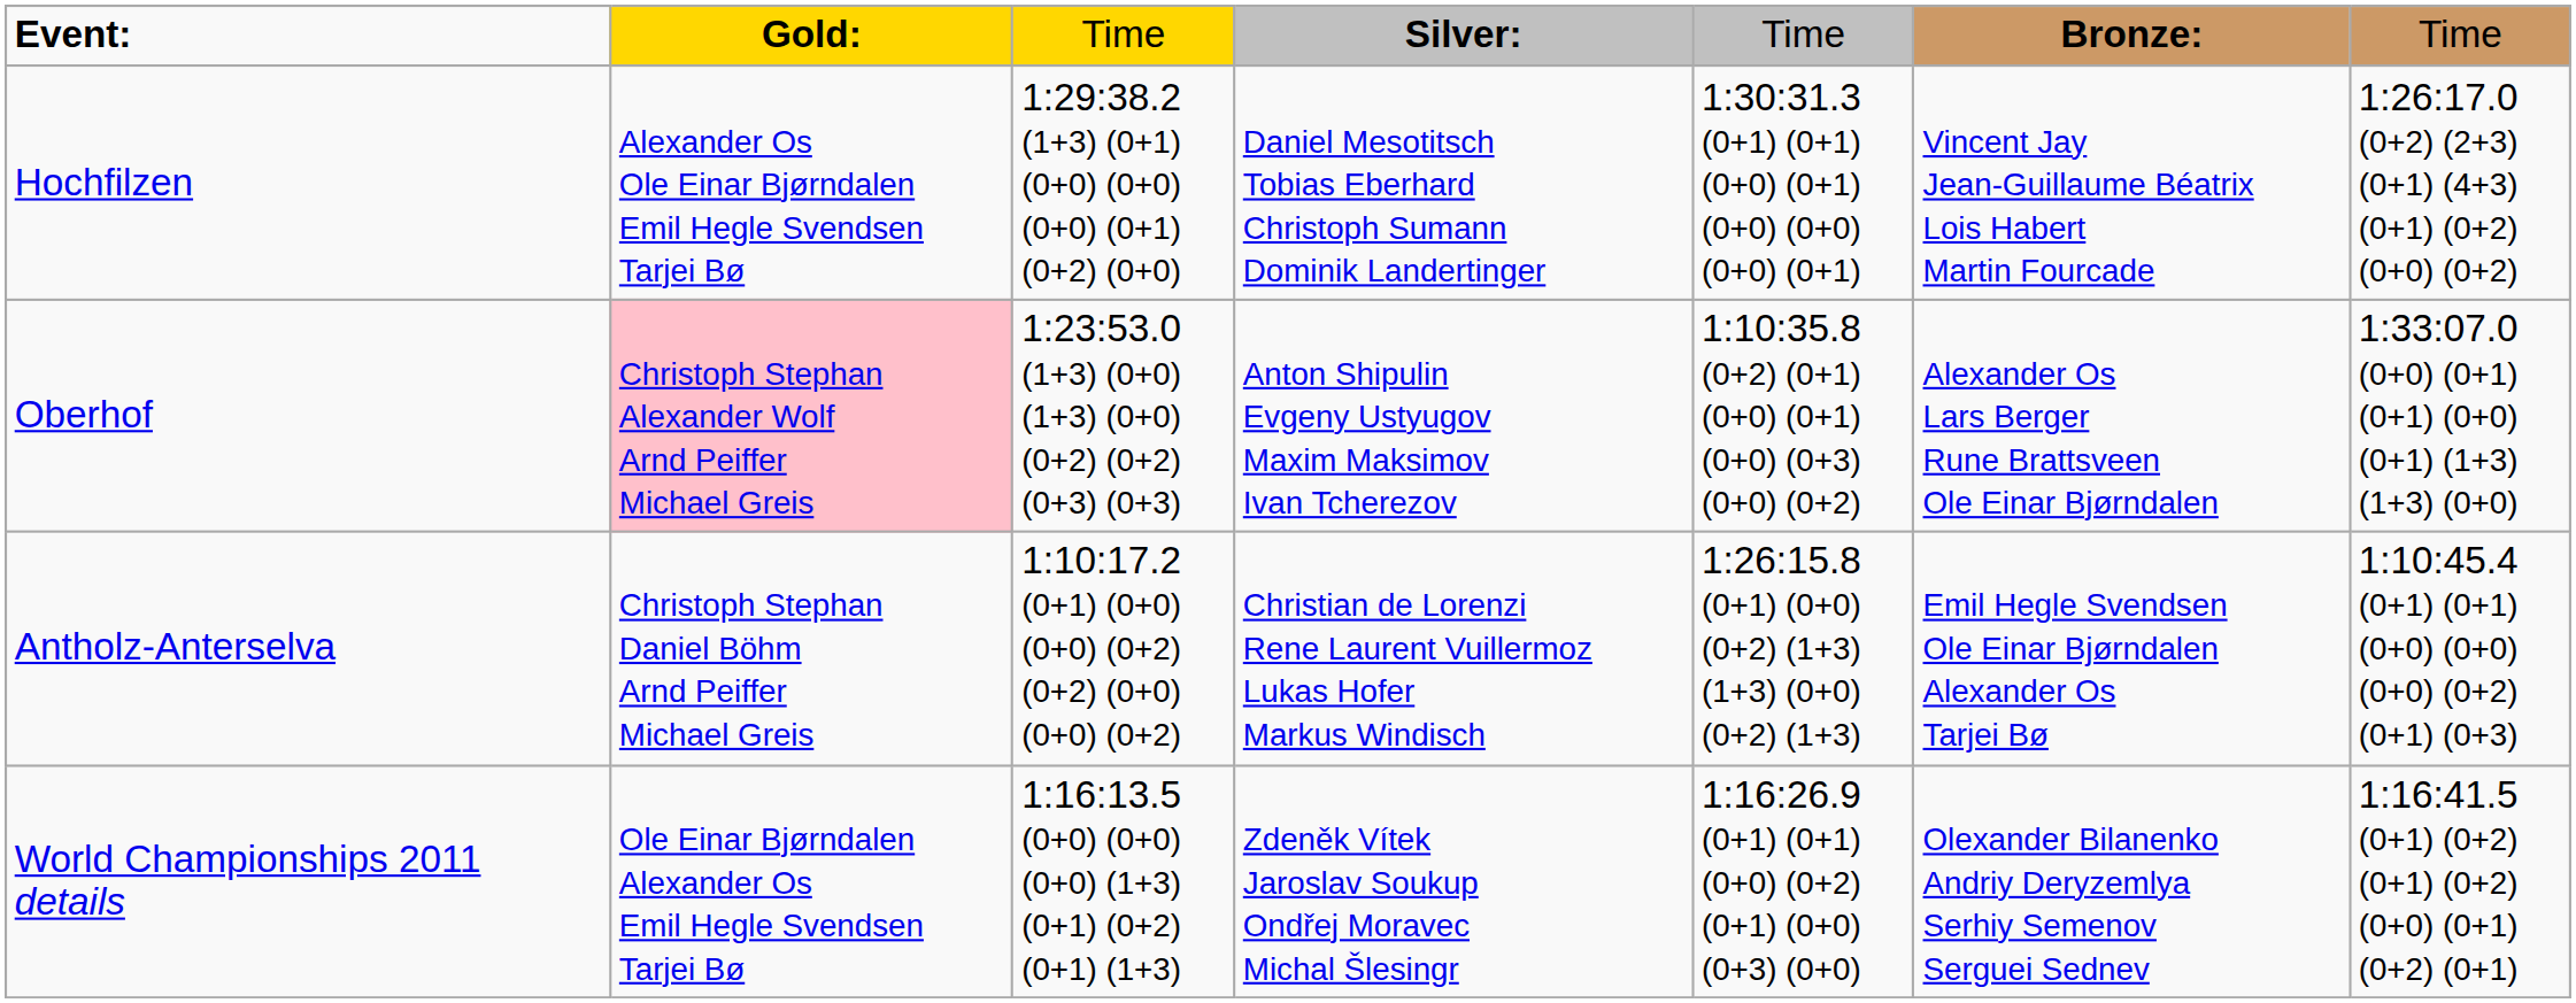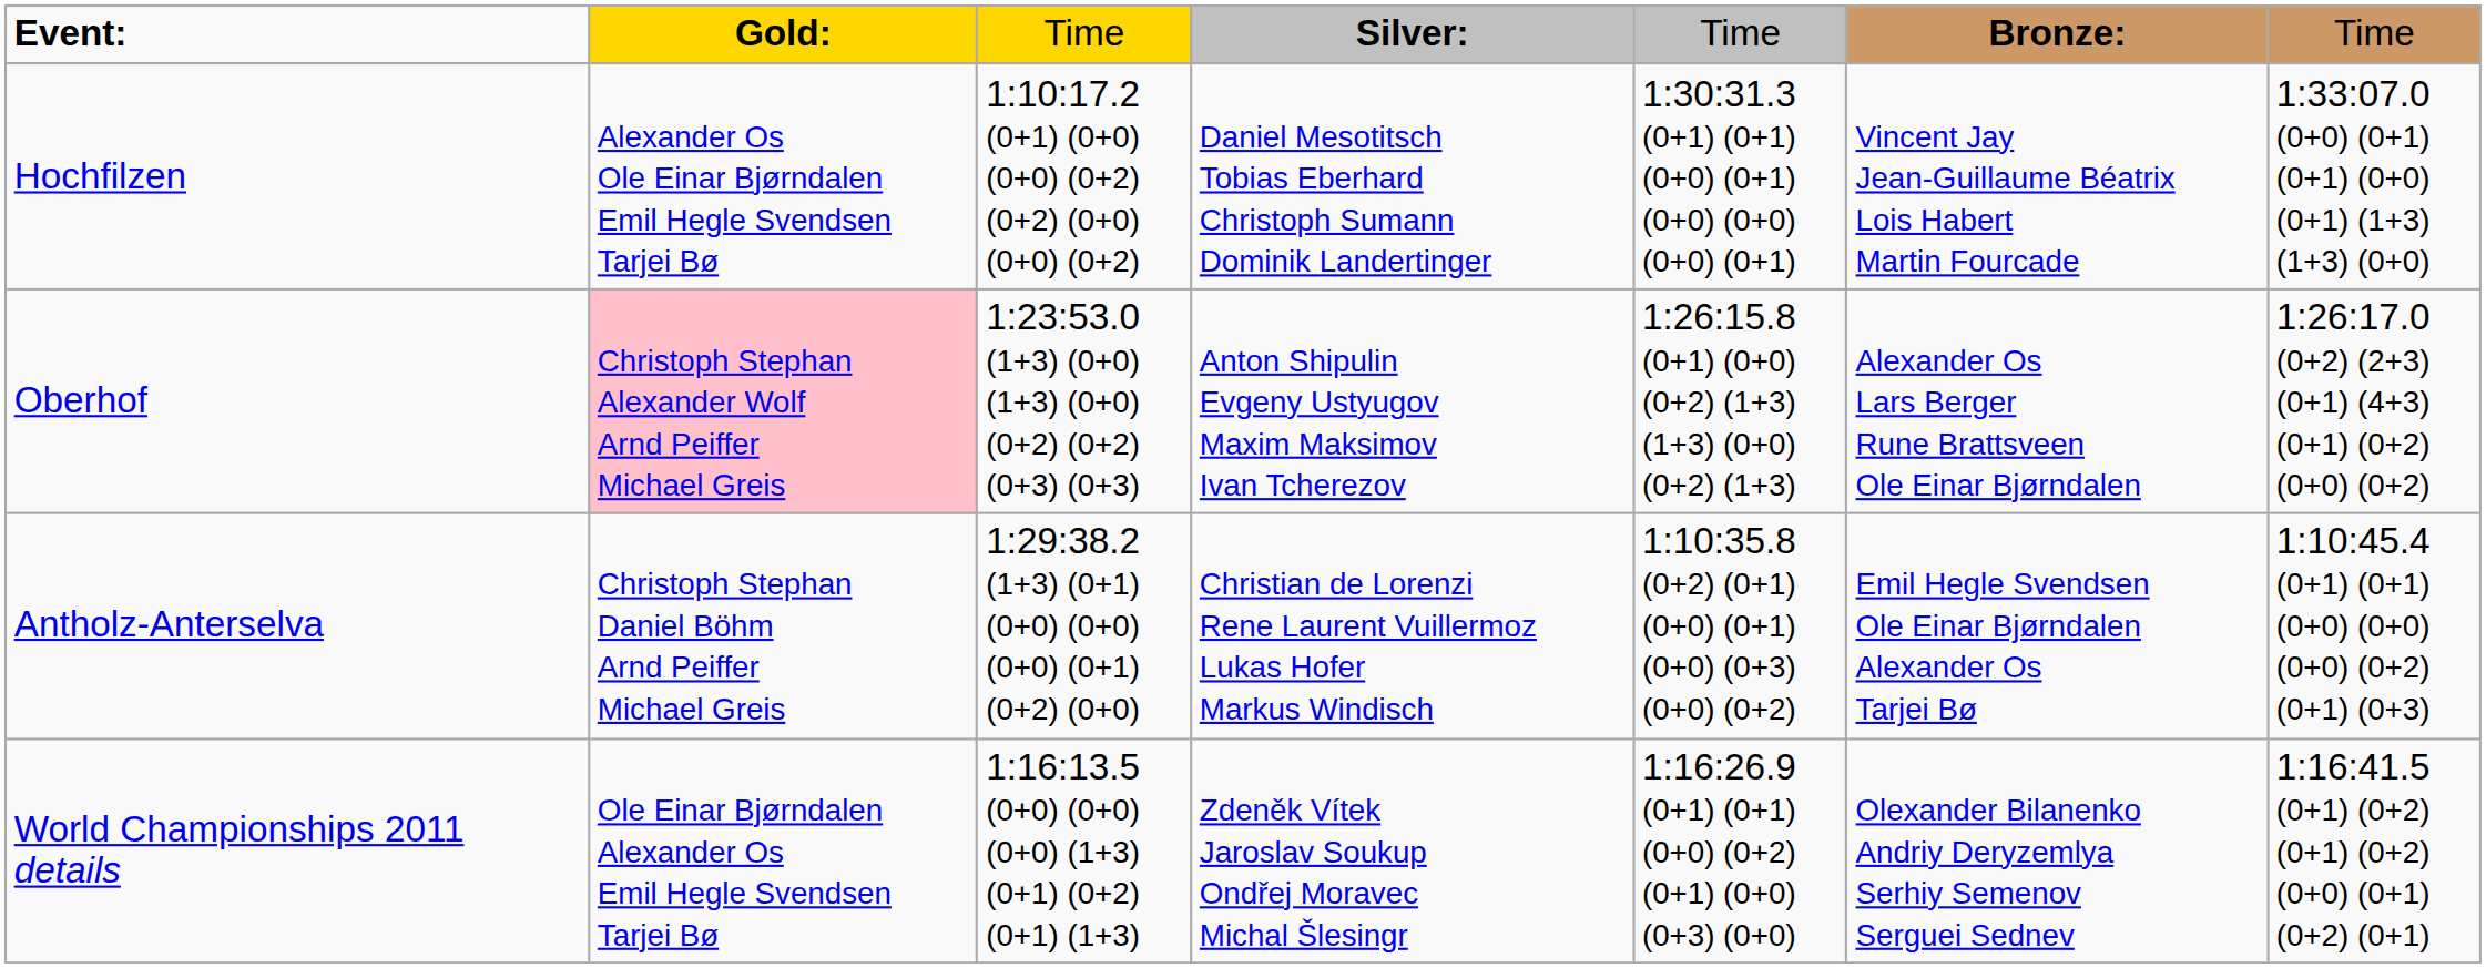Hochfilzen | column 3: 1:29:38.2 (1+3) (0+1) (0+0) (0+0) (0+0) (0+1) (0+2) (0+0) -> 1:10:17.2 (0+1) (0+0) (0+0) (0+2) (0+2) (0+0) (0+0) (0+2)
Hochfilzen | column 7: 1:26:17.0 (0+2) (2+3) (0+1) (4+3) (0+1) (0+2) (0+0) (0+2) -> 1:33:07.0 (0+0) (0+1) (0+1) (0+0) (0+1) (1+3) (1+3) (0+0)
Oberhof | column 5: 1:10:35.8 (0+2) (0+1) (0+0) (0+1) (0+0) (0+3) (0+0) (0+2) -> 1:26:15.8 (0+1) (0+0) (0+2) (1+3) (1+3) (0+0) (0+2) (1+3)
Oberhof | column 7: 1:33:07.0 (0+0) (0+1) (0+1) (0+0) (0+1) (1+3) (1+3) (0+0) -> 1:26:17.0 (0+2) (2+3) (0+1) (4+3) (0+1) (0+2) (0+0) (0+2)
Antholz-Anterselva | column 3: 1:10:17.2 (0+1) (0+0) (0+0) (0+2) (0+2) (0+0) (0+0) (0+2) -> 1:29:38.2 (1+3) (0+1) (0+0) (0+0) (0+0) (0+1) (0+2) (0+0)
Antholz-Anterselva | column 5: 1:26:15.8 (0+1) (0+0) (0+2) (1+3) (1+3) (0+0) (0+2) (1+3) -> 1:10:35.8 (0+2) (0+1) (0+0) (0+1) (0+0) (0+3) (0+0) (0+2)
